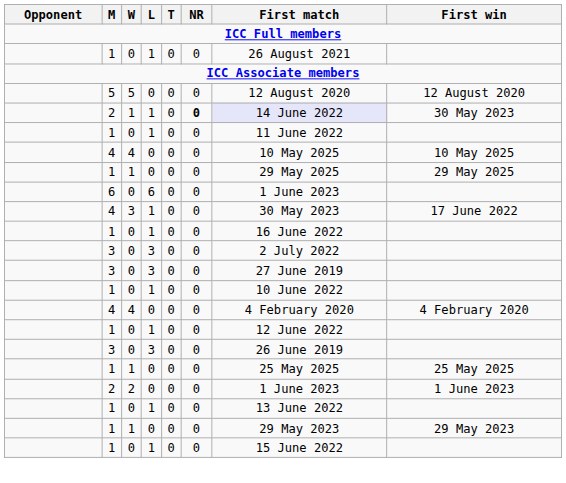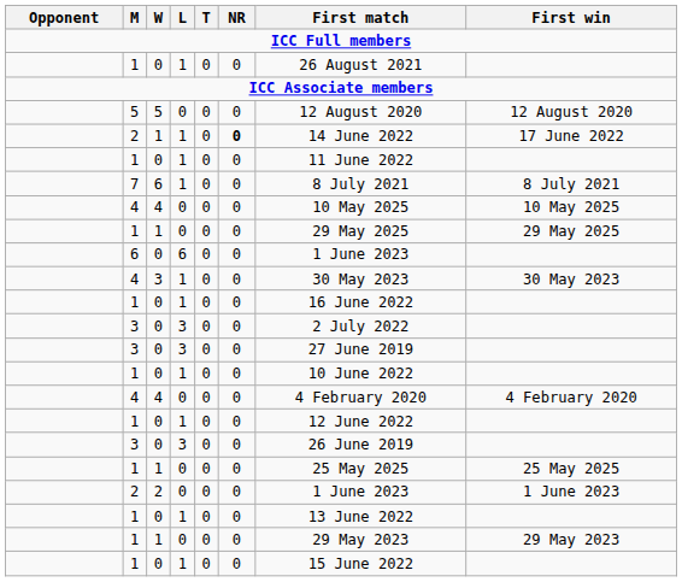2 / 1 | First match: lavender background -> no background
2 / 1 | First win: 30 May 2023 -> 17 June 2022
+ row: 7 | 6 | 1 | 0 | 0 | 8 July 2021 | 8 July 2021
4 / 3 | First win: 17 June 2022 -> 30 May 2023
